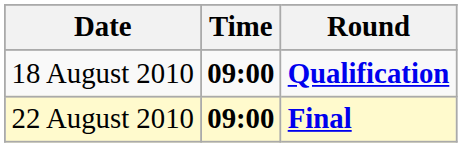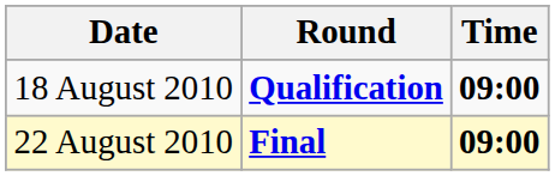columns swapped: Time <-> Round
